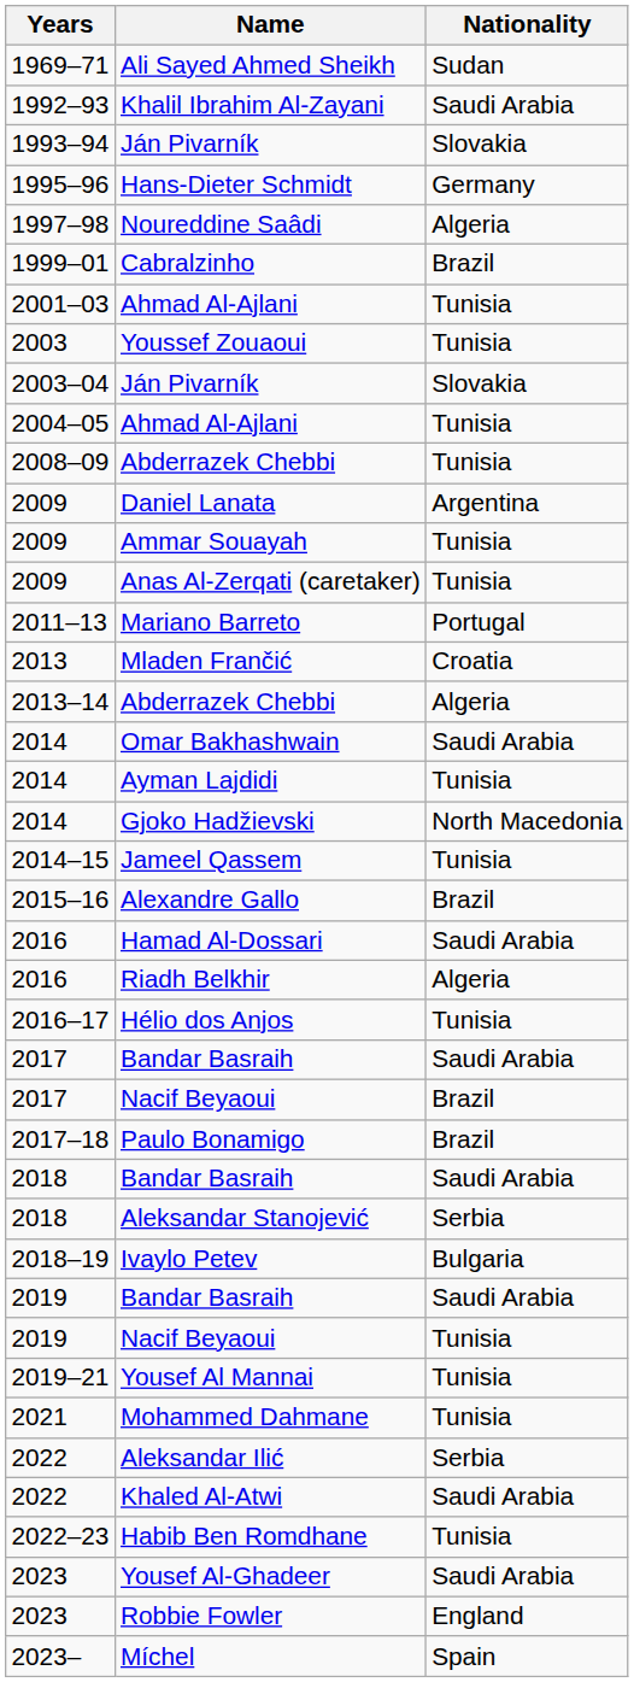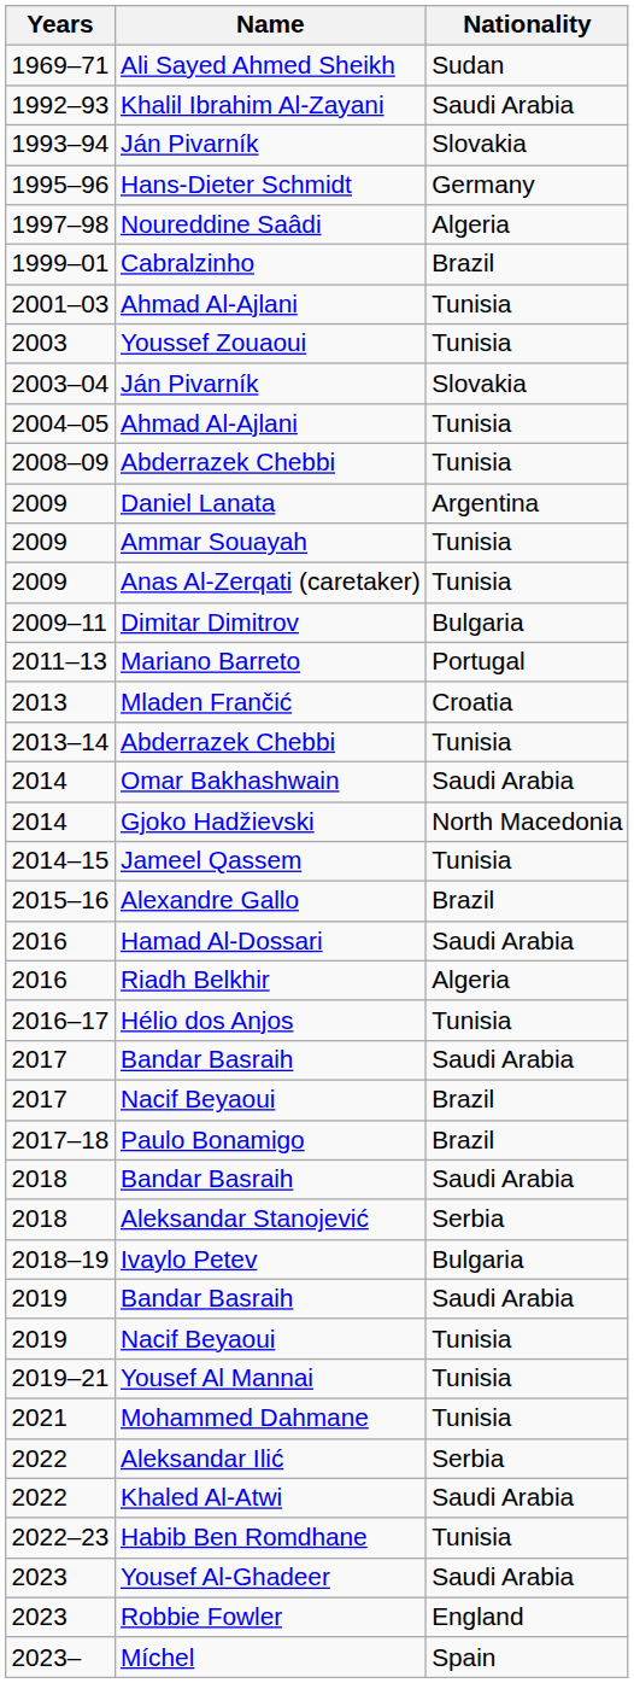+ row: 2009–11 | Dimitar Dimitrov | Bulgaria
2013–14 / Abderrazek Chebbi | Nationality: Algeria -> Tunisia
- row: 2014 | Ayman Lajdidi | Tunisia
